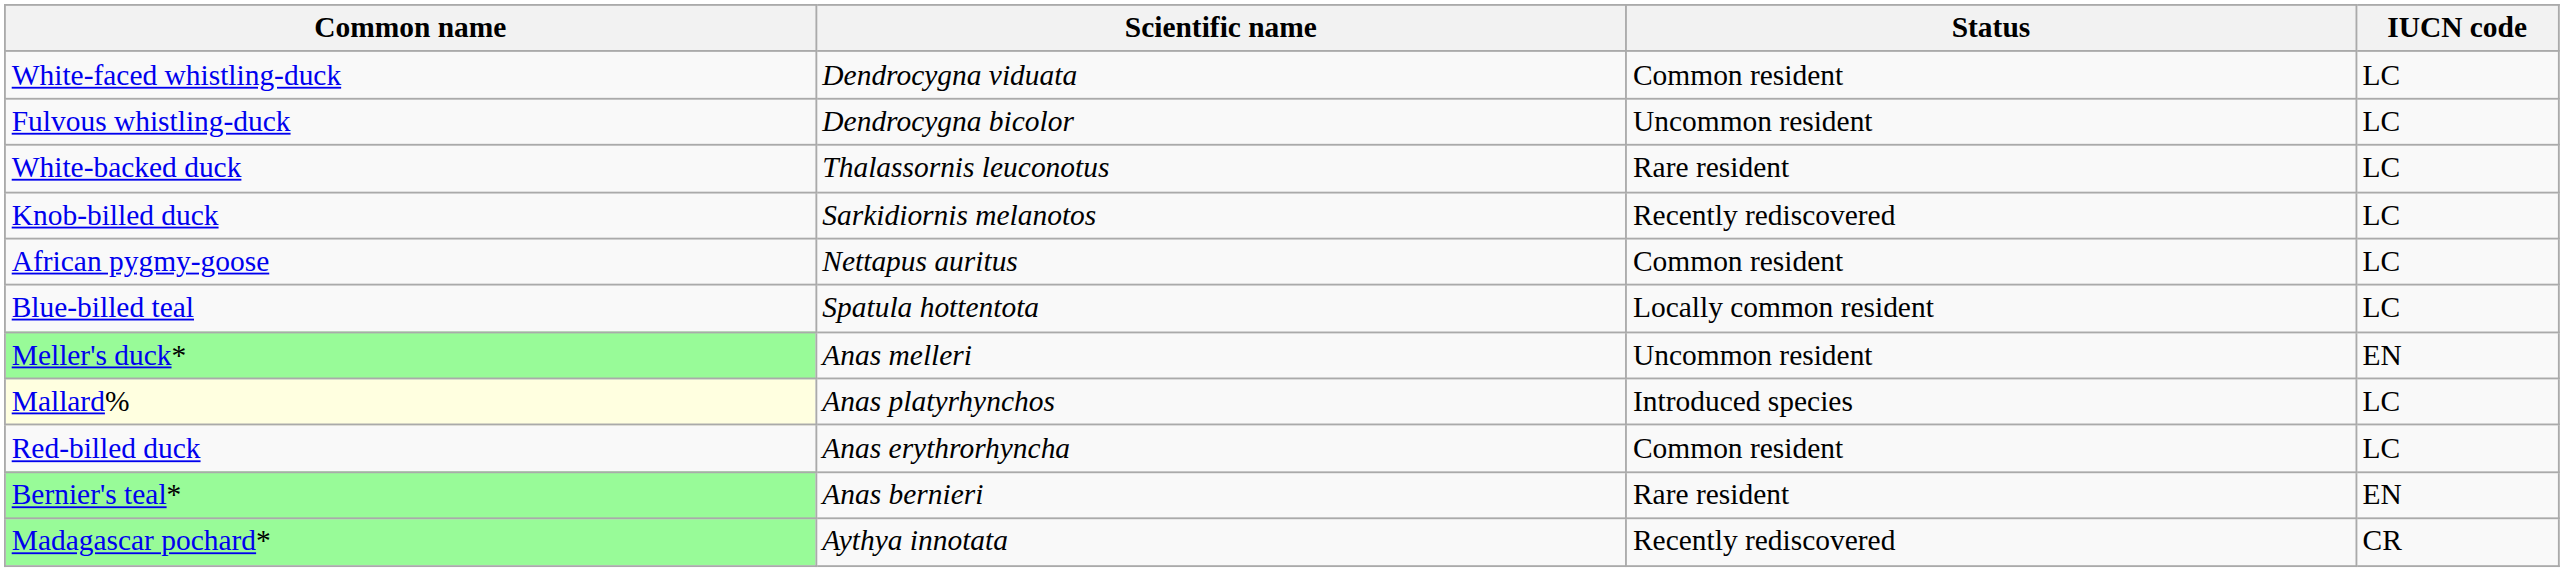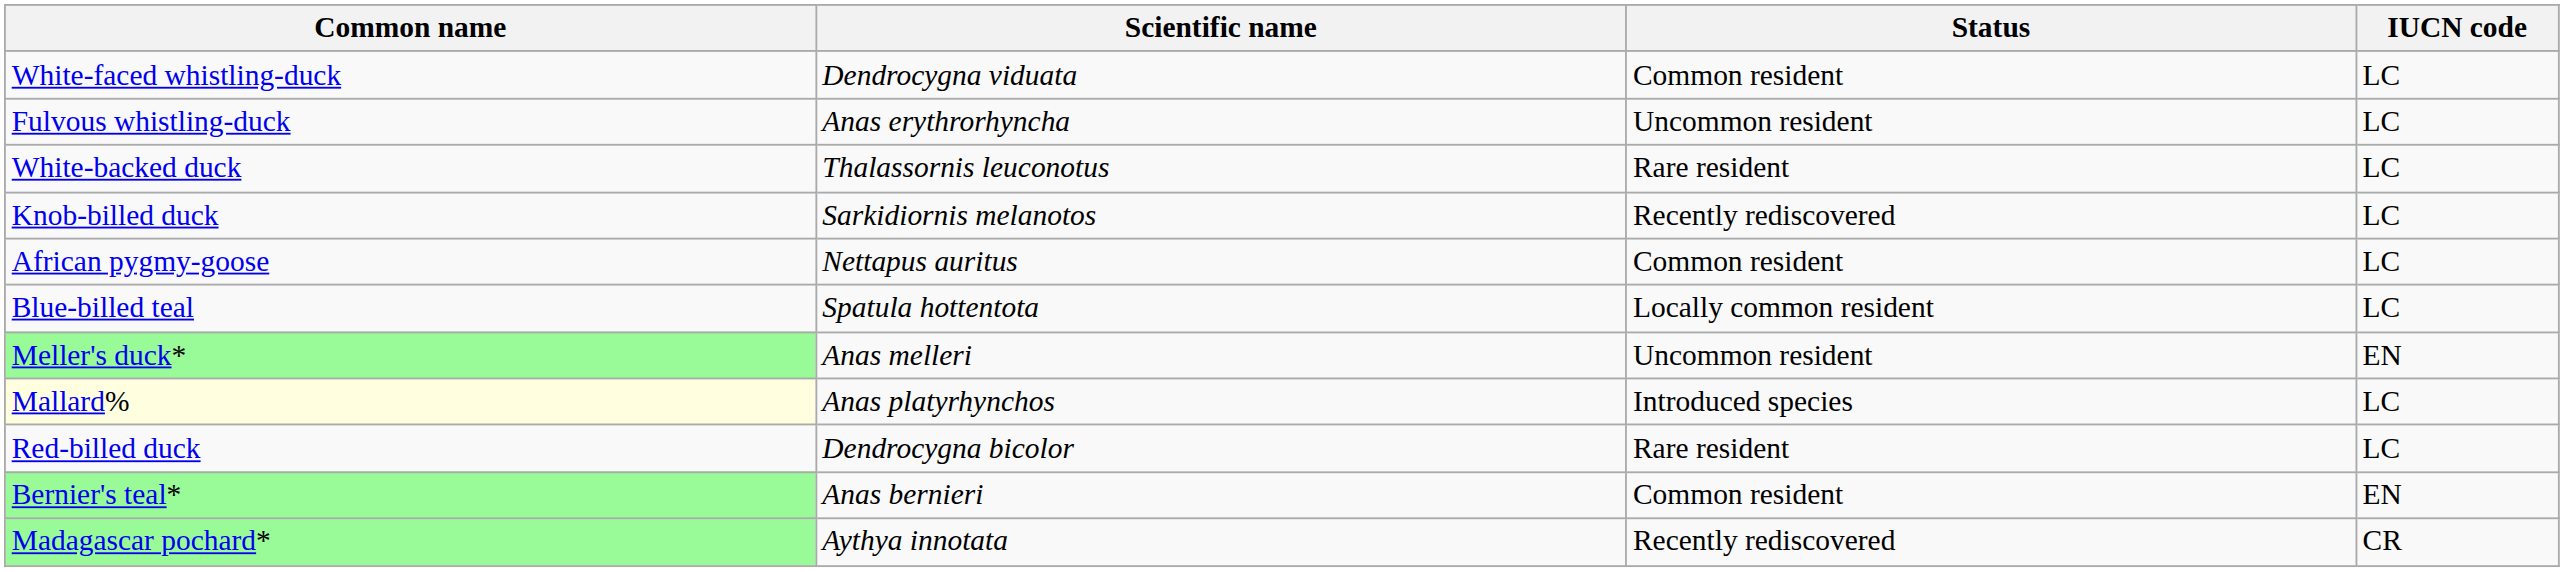Fulvous whistling-duck | Scientific name: Dendrocygna bicolor -> Anas erythrorhyncha
Red-billed duck | Scientific name: Anas erythrorhyncha -> Dendrocygna bicolor
Red-billed duck | Status: Common resident -> Rare resident
Bernier's teal* | Status: Rare resident -> Common resident
